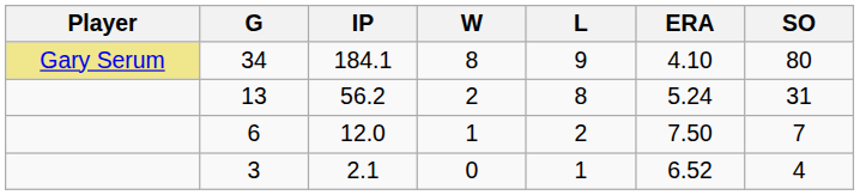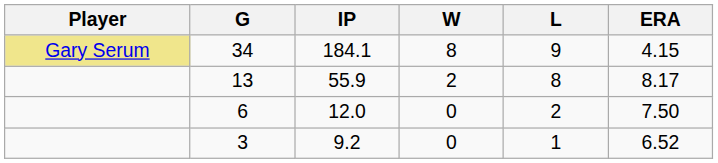- column: SO | 80 | 31 | 7 | 4
34 | ERA: 4.10 -> 4.15
13 | IP: 56.2 -> 55.9
13 | ERA: 5.24 -> 8.17
6 | W: 1 -> 0
3 | IP: 2.1 -> 9.2
